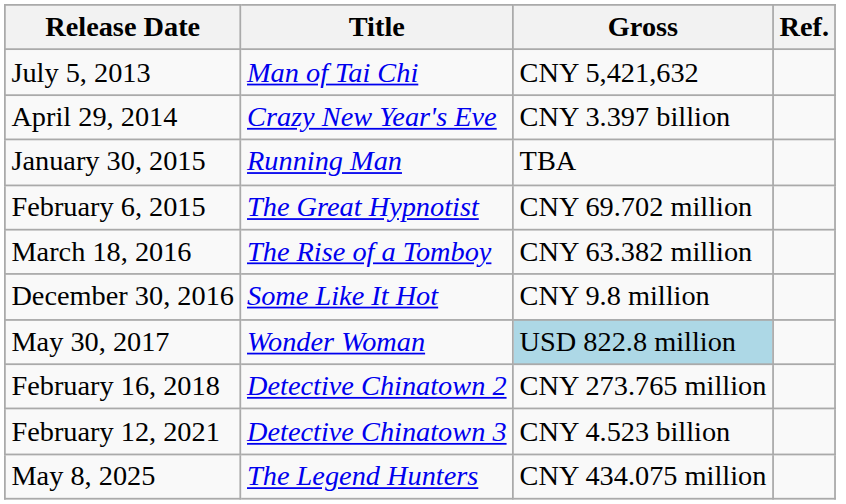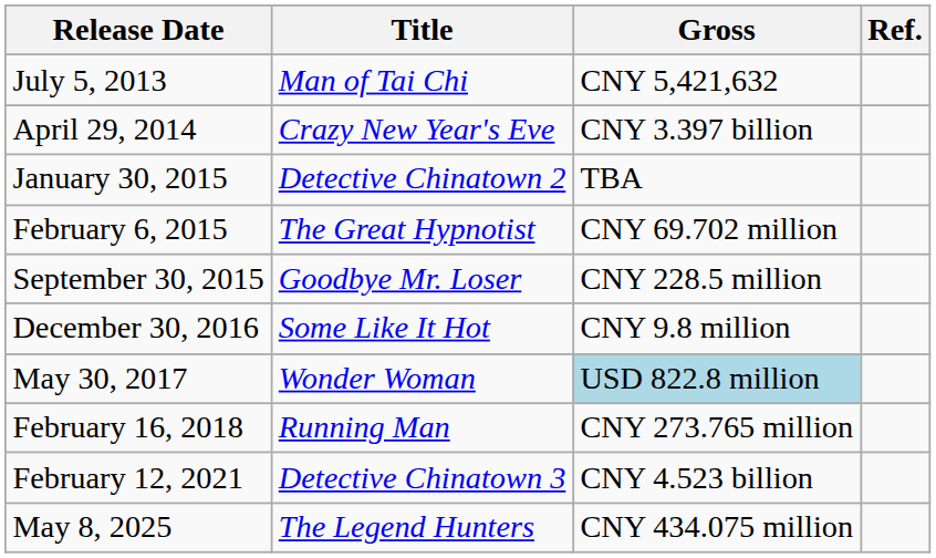January 30, 2015 | Title: Running Man -> Detective Chinatown 2
+ row: September 30, 2015 | Goodbye Mr. Loser | CNY 228.5 million
- row: March 18, 2016 | The Rise of a Tomboy | CNY 63.382 million
February 16, 2018 | Title: Detective Chinatown 2 -> Running Man
